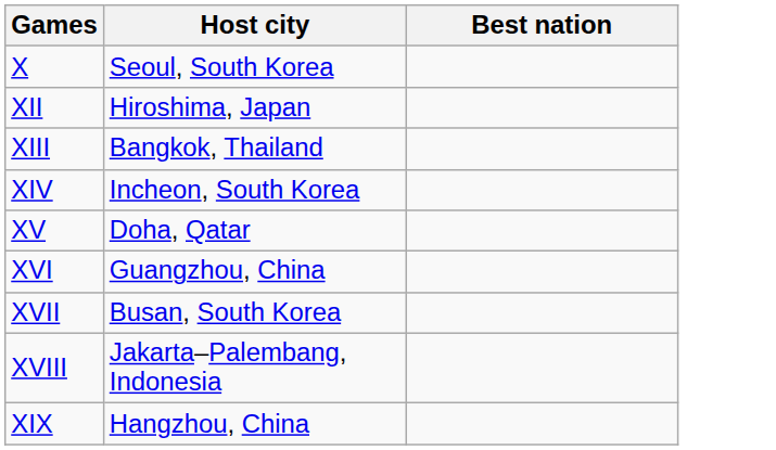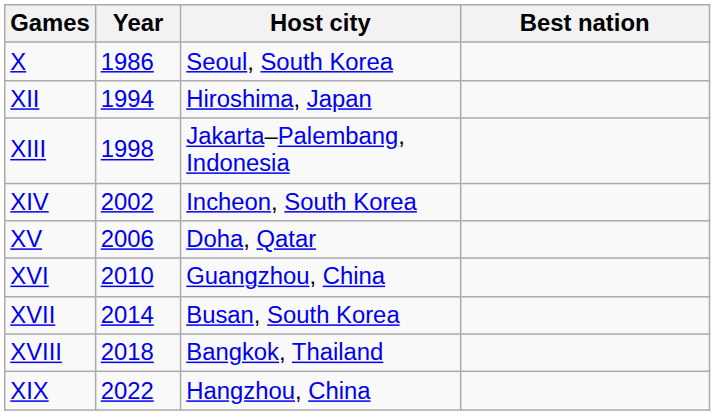+ column: Year | 1986 | 1994 | 1998 | 2002 | 2006 | 2010 | 2014 | 2018 | 2022
XIII | Host city: Bangkok, Thailand -> Jakarta–Palembang, Indonesia
XVIII | Host city: Jakarta–Palembang, Indonesia -> Bangkok, Thailand
